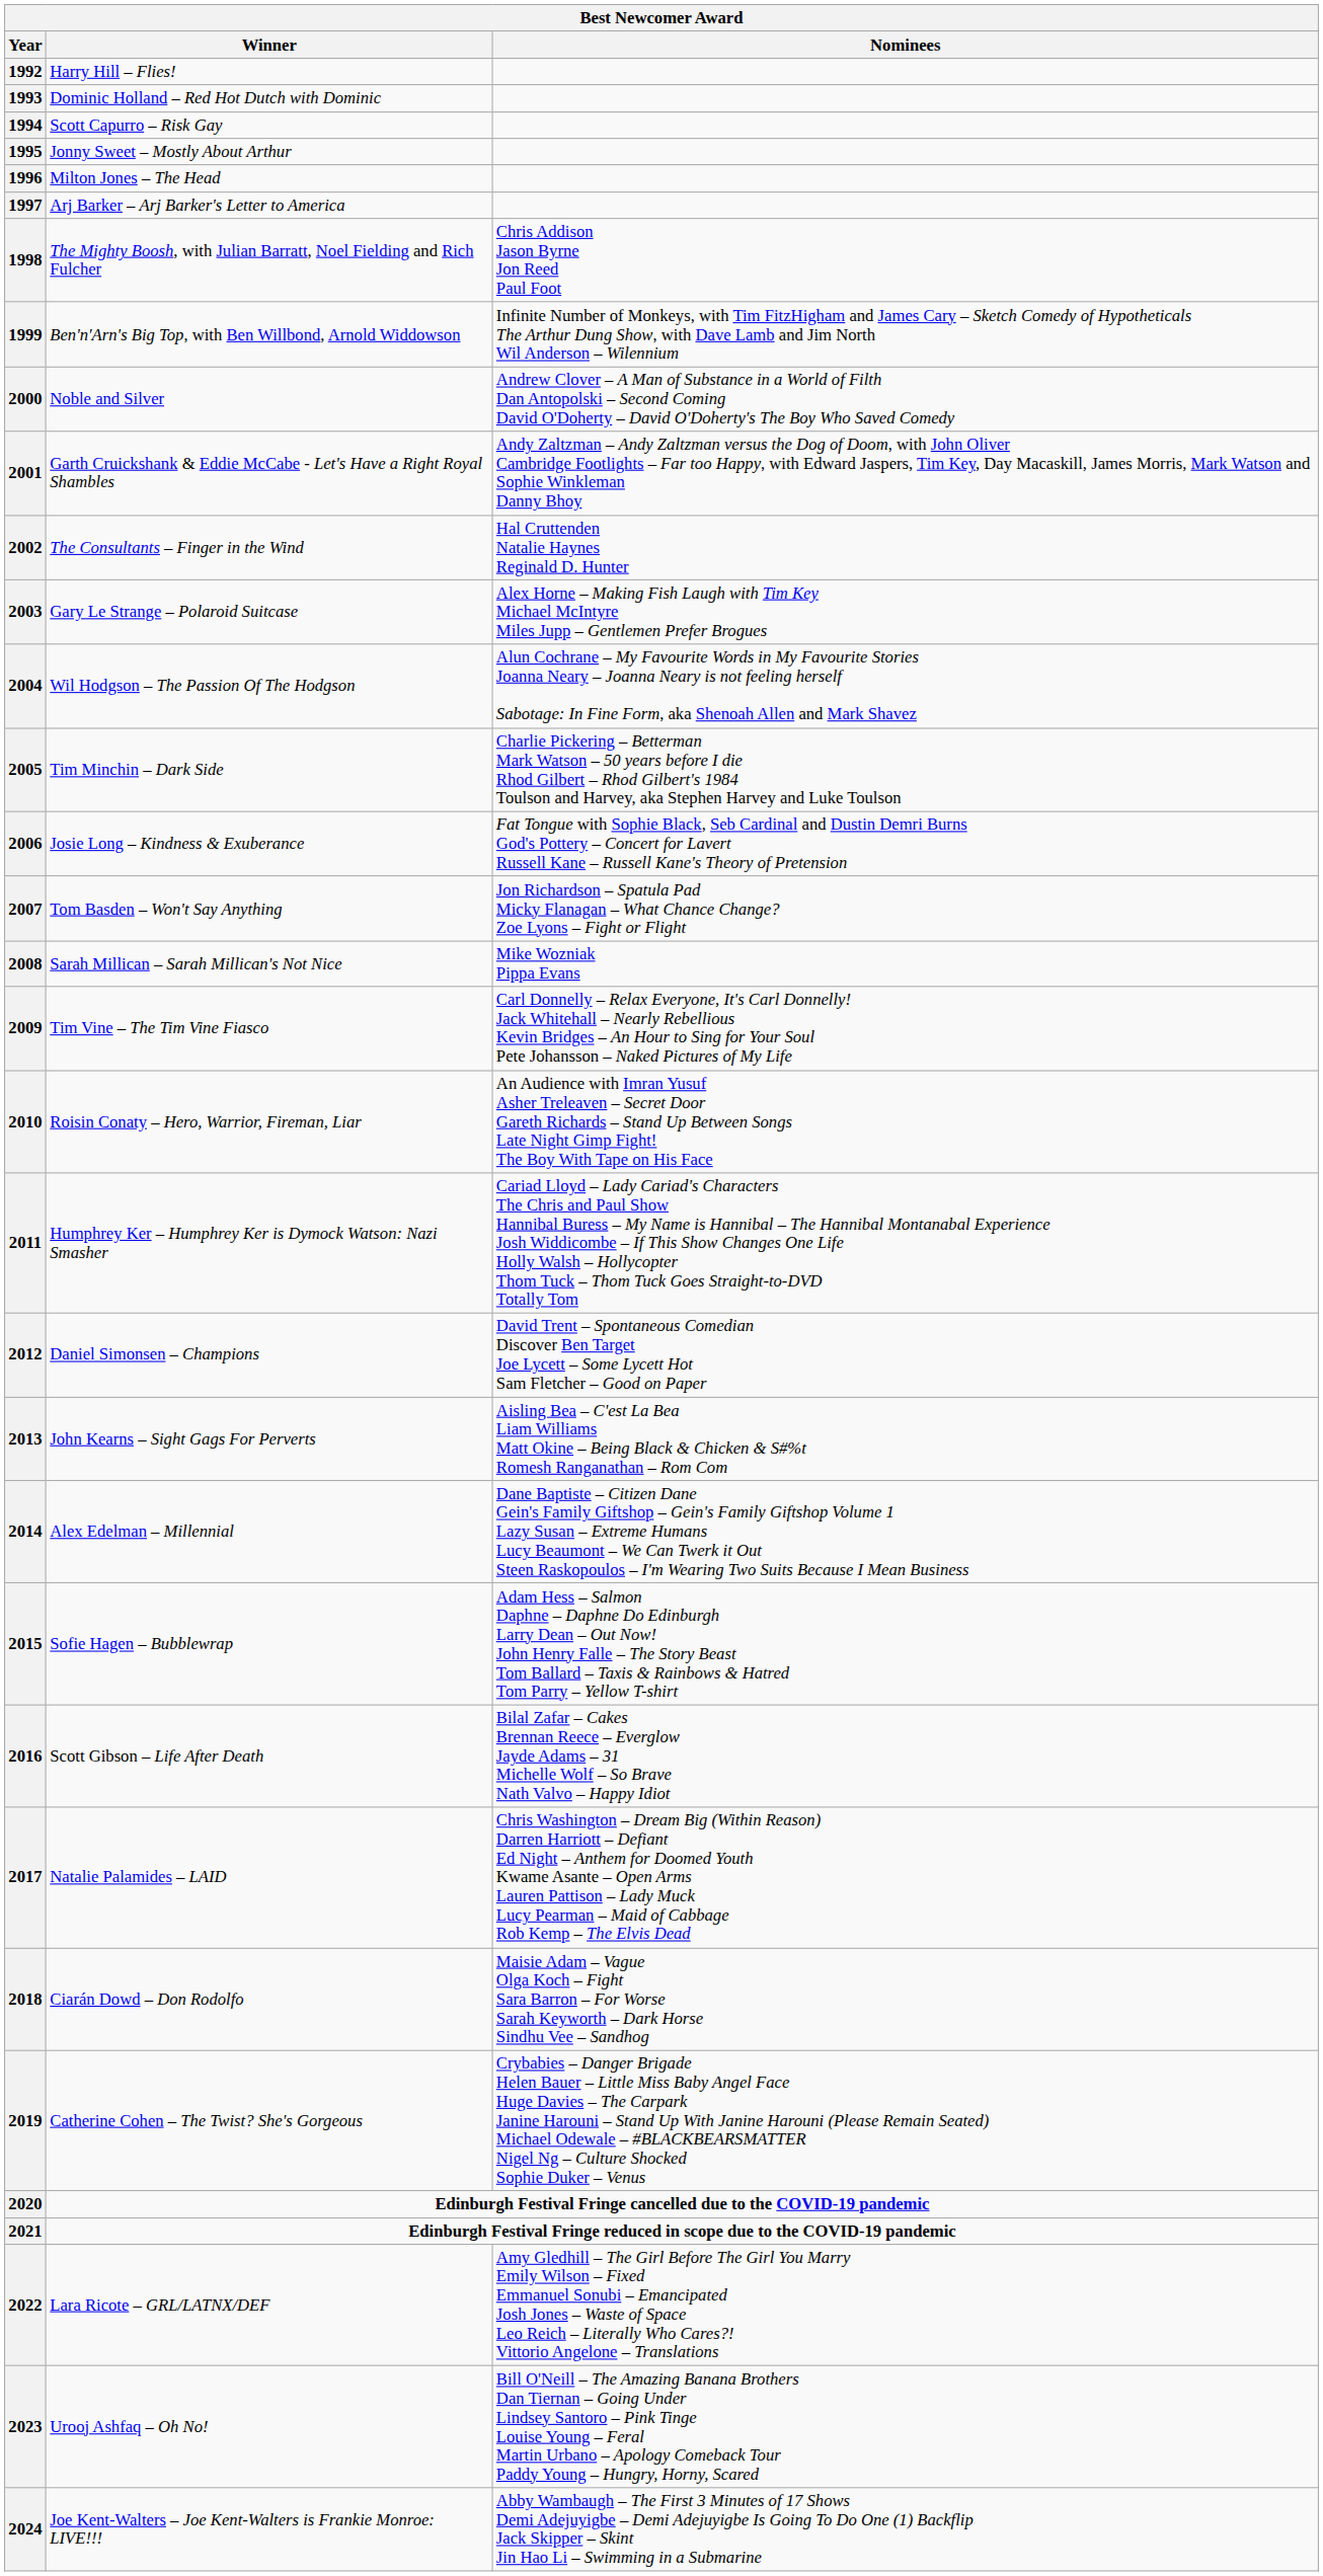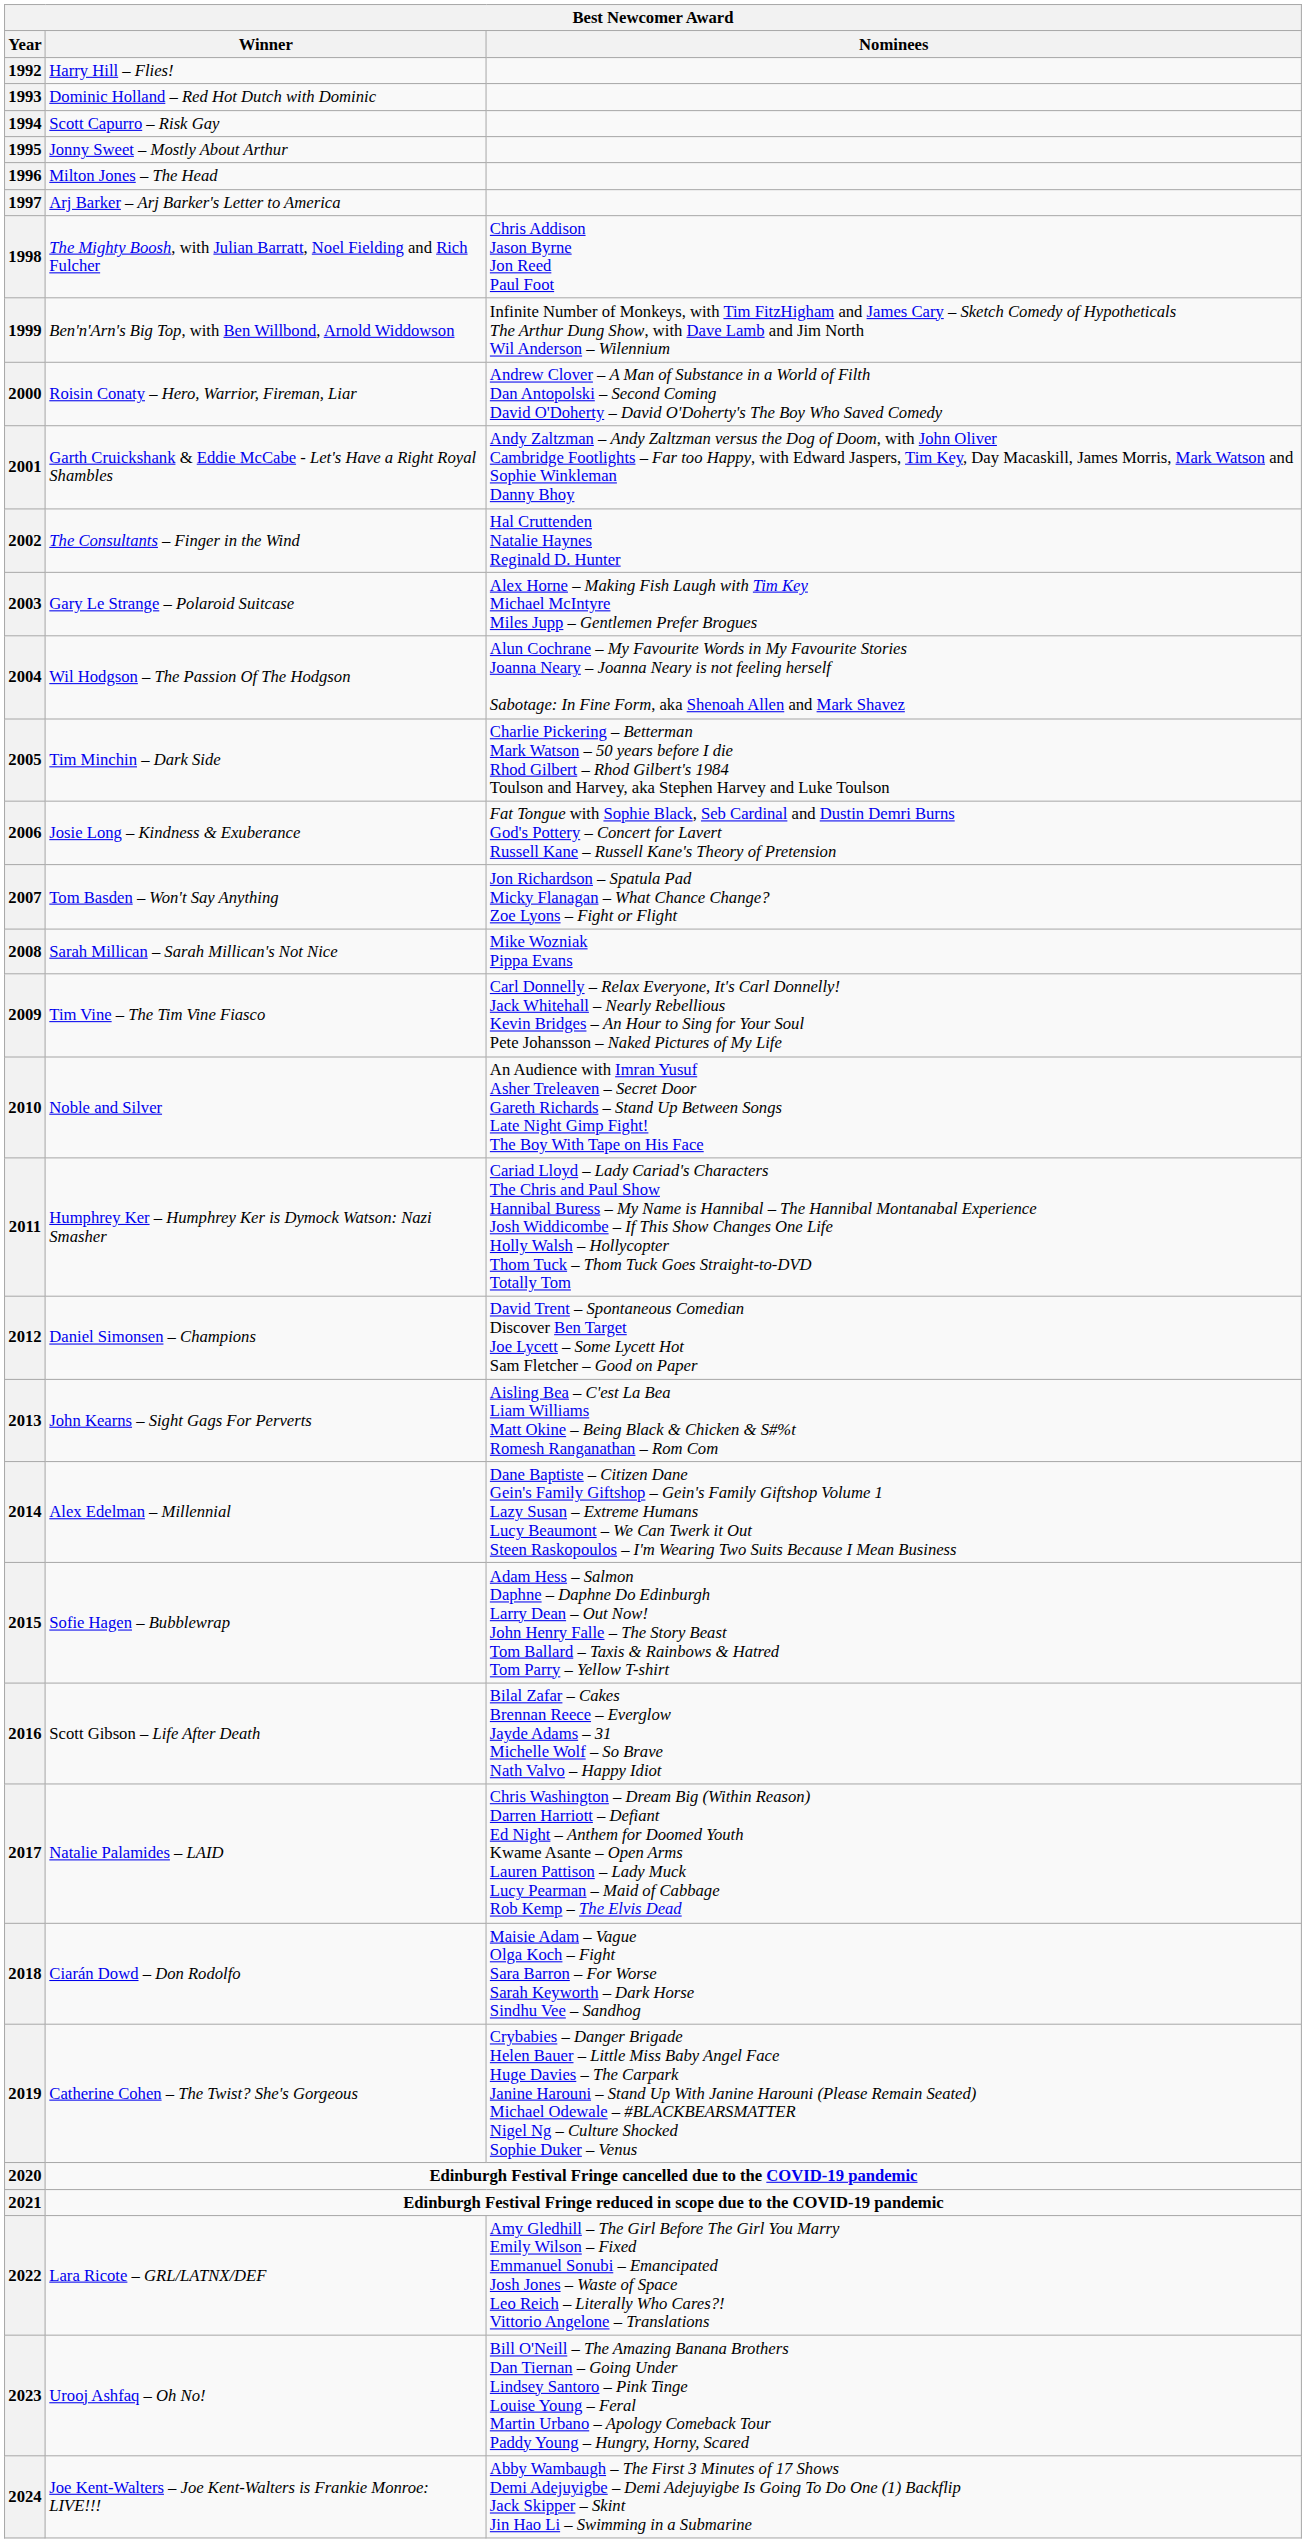2000 | Winner: Noble and Silver -> Roisin Conaty – Hero, Warrior, Fireman, Liar
2010 | Winner: Roisin Conaty – Hero, Warrior, Fireman, Liar -> Noble and Silver
